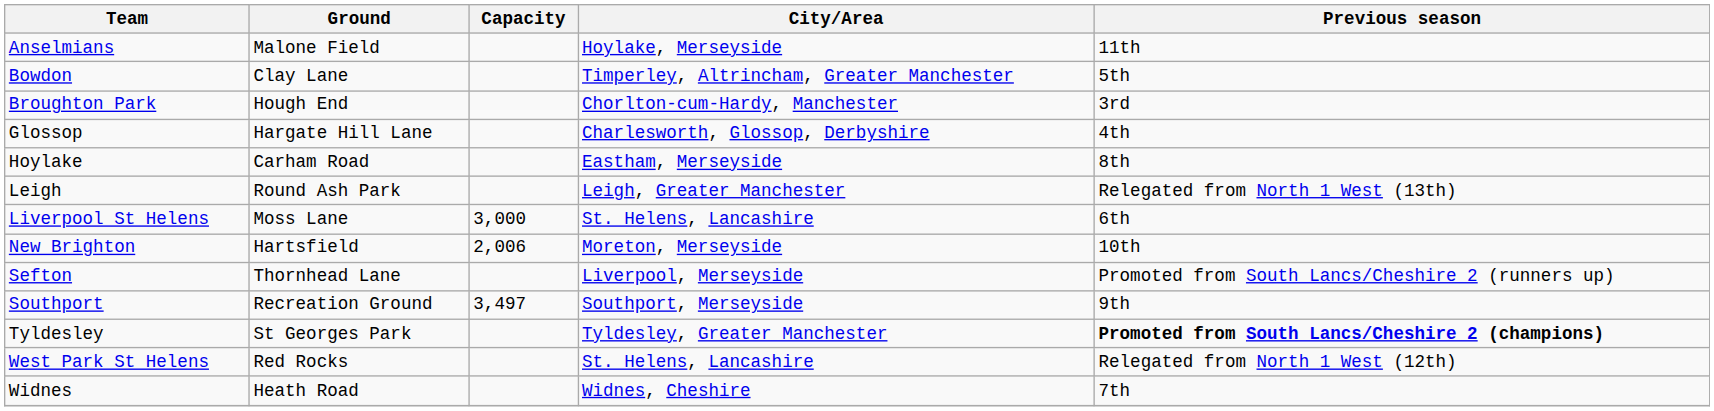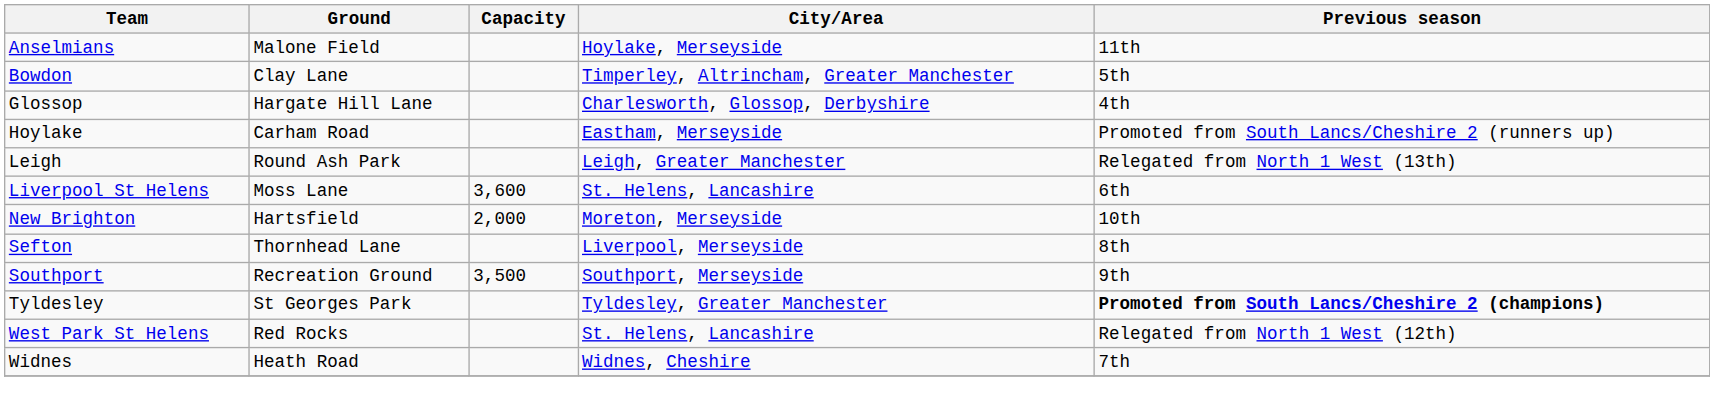- row: Broughton Park | Hough End | Chorlton-cum-Hardy, Manchester | 3rd
Hoylake | Previous season: 8th -> Promoted from South Lancs/Cheshire 2 (runners up)
Liverpool St Helens | Capacity: 3,000 -> 3,600
New Brighton | Capacity: 2,006 -> 2,000
Sefton | Previous season: Promoted from South Lancs/Cheshire 2 (runners up) -> 8th
Southport | Capacity: 3,497 -> 3,500
